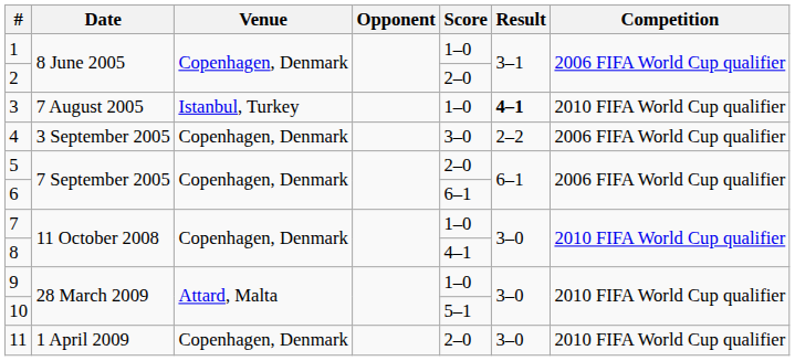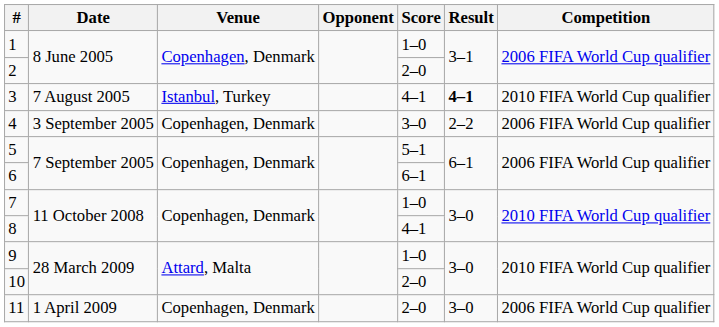3 | Score: 1–0 -> 4–1
5 | Score: 2–0 -> 5–1
10 | Score: 5–1 -> 2–0
11 | Competition: 2010 FIFA World Cup qualifier -> 2006 FIFA World Cup qualifier
